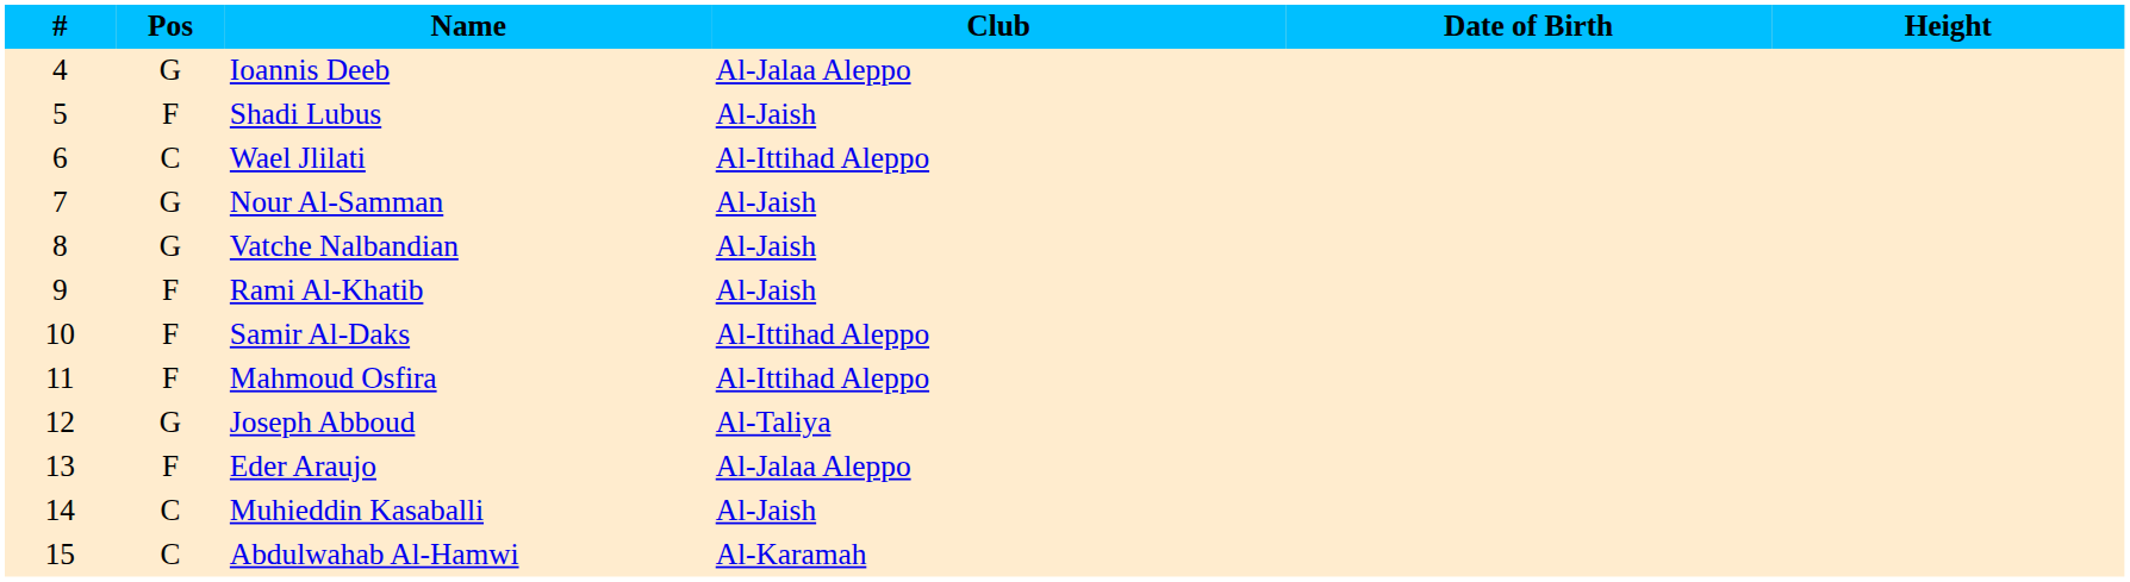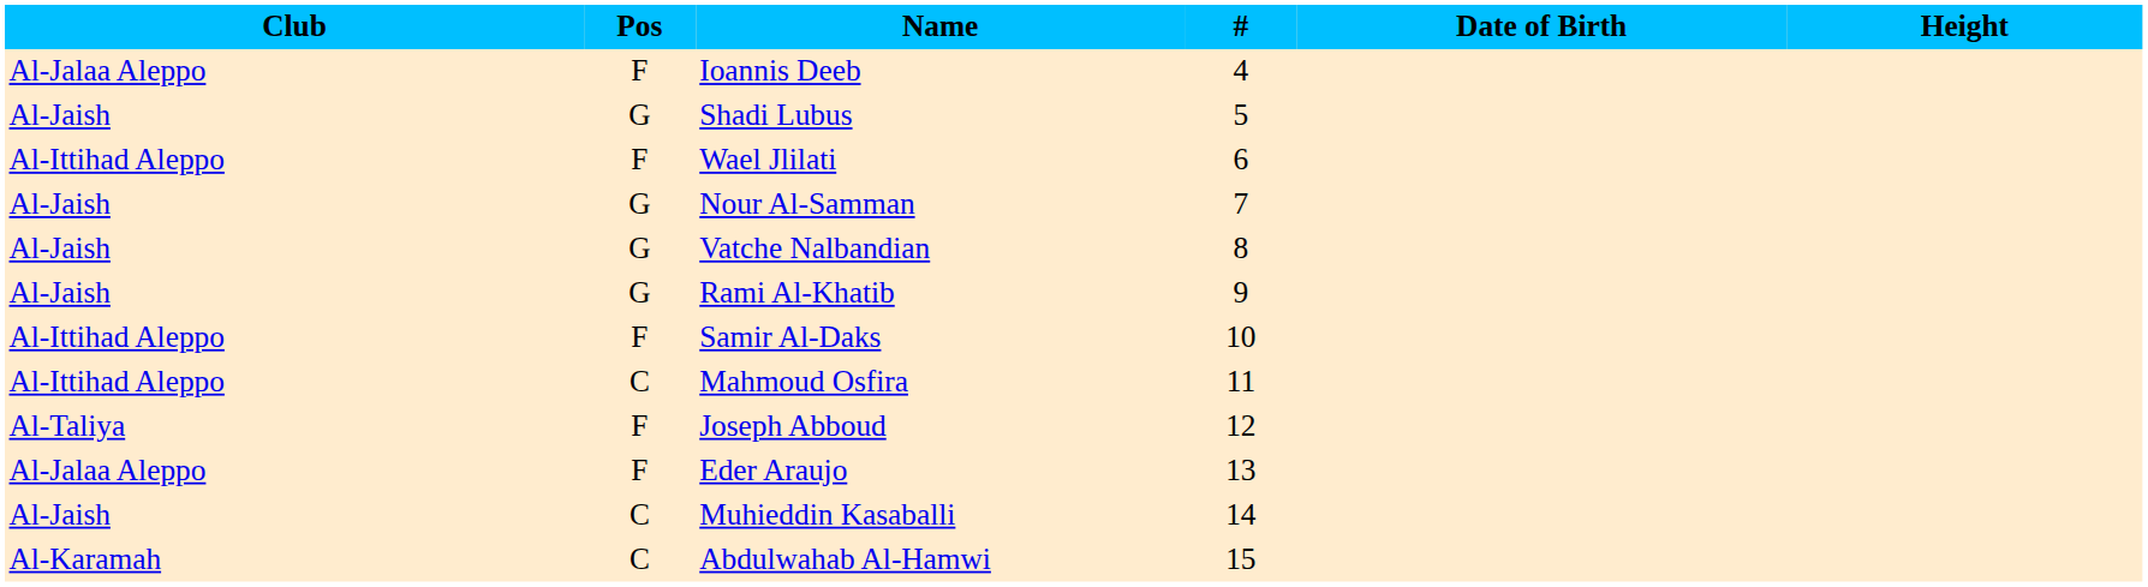columns swapped: # <-> Club
Ioannis Deeb | Pos: G -> F
Shadi Lubus | Pos: F -> G
Wael Jlilati | Pos: C -> F
Rami Al-Khatib | Pos: F -> G
Mahmoud Osfira | Pos: F -> C
Joseph Abboud | Pos: G -> F
